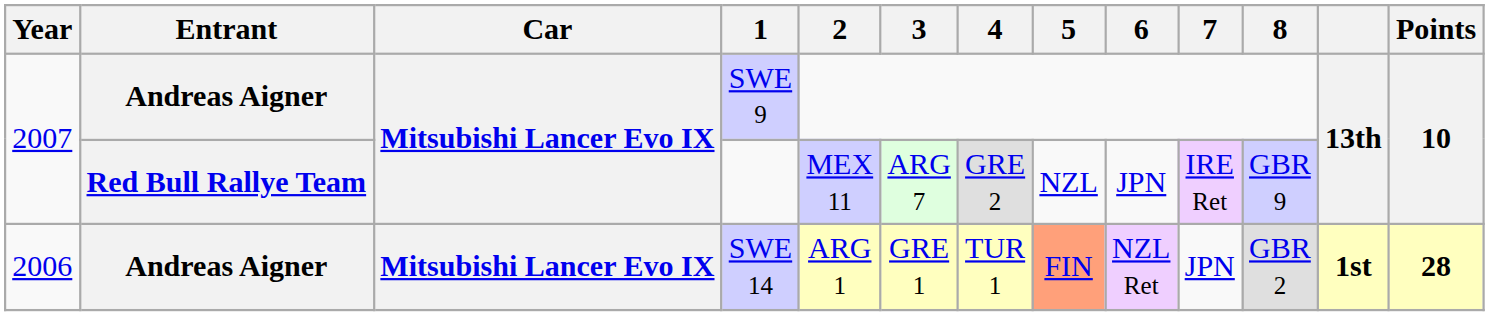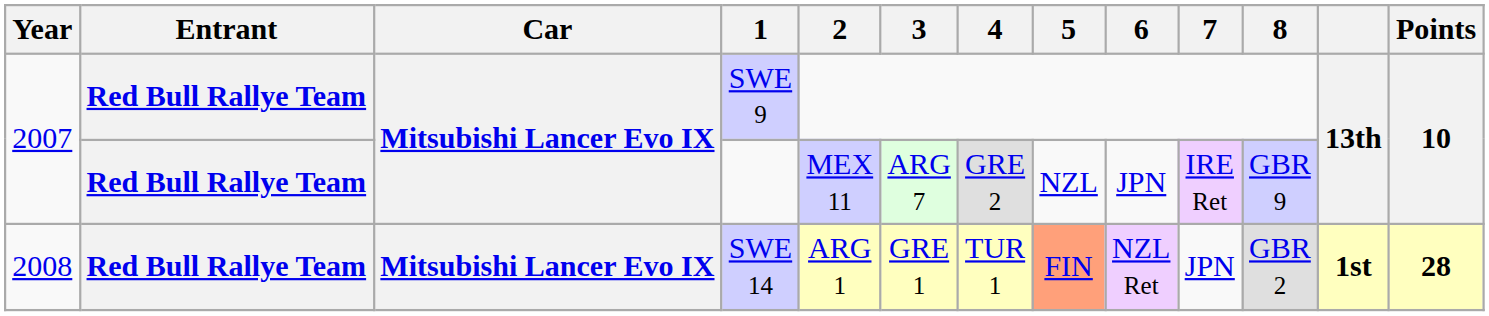SWE 9 | Entrant: Andreas Aigner -> Red Bull Rallye Team
SWE 14 | Year: 2006 -> 2008
SWE 14 | Entrant: Andreas Aigner -> Red Bull Rallye Team
